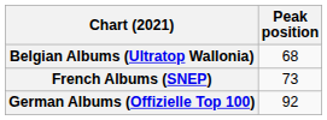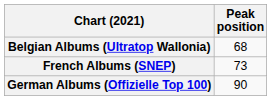German Albums (Offizielle Top 100) | Peak position: 92 -> 90
